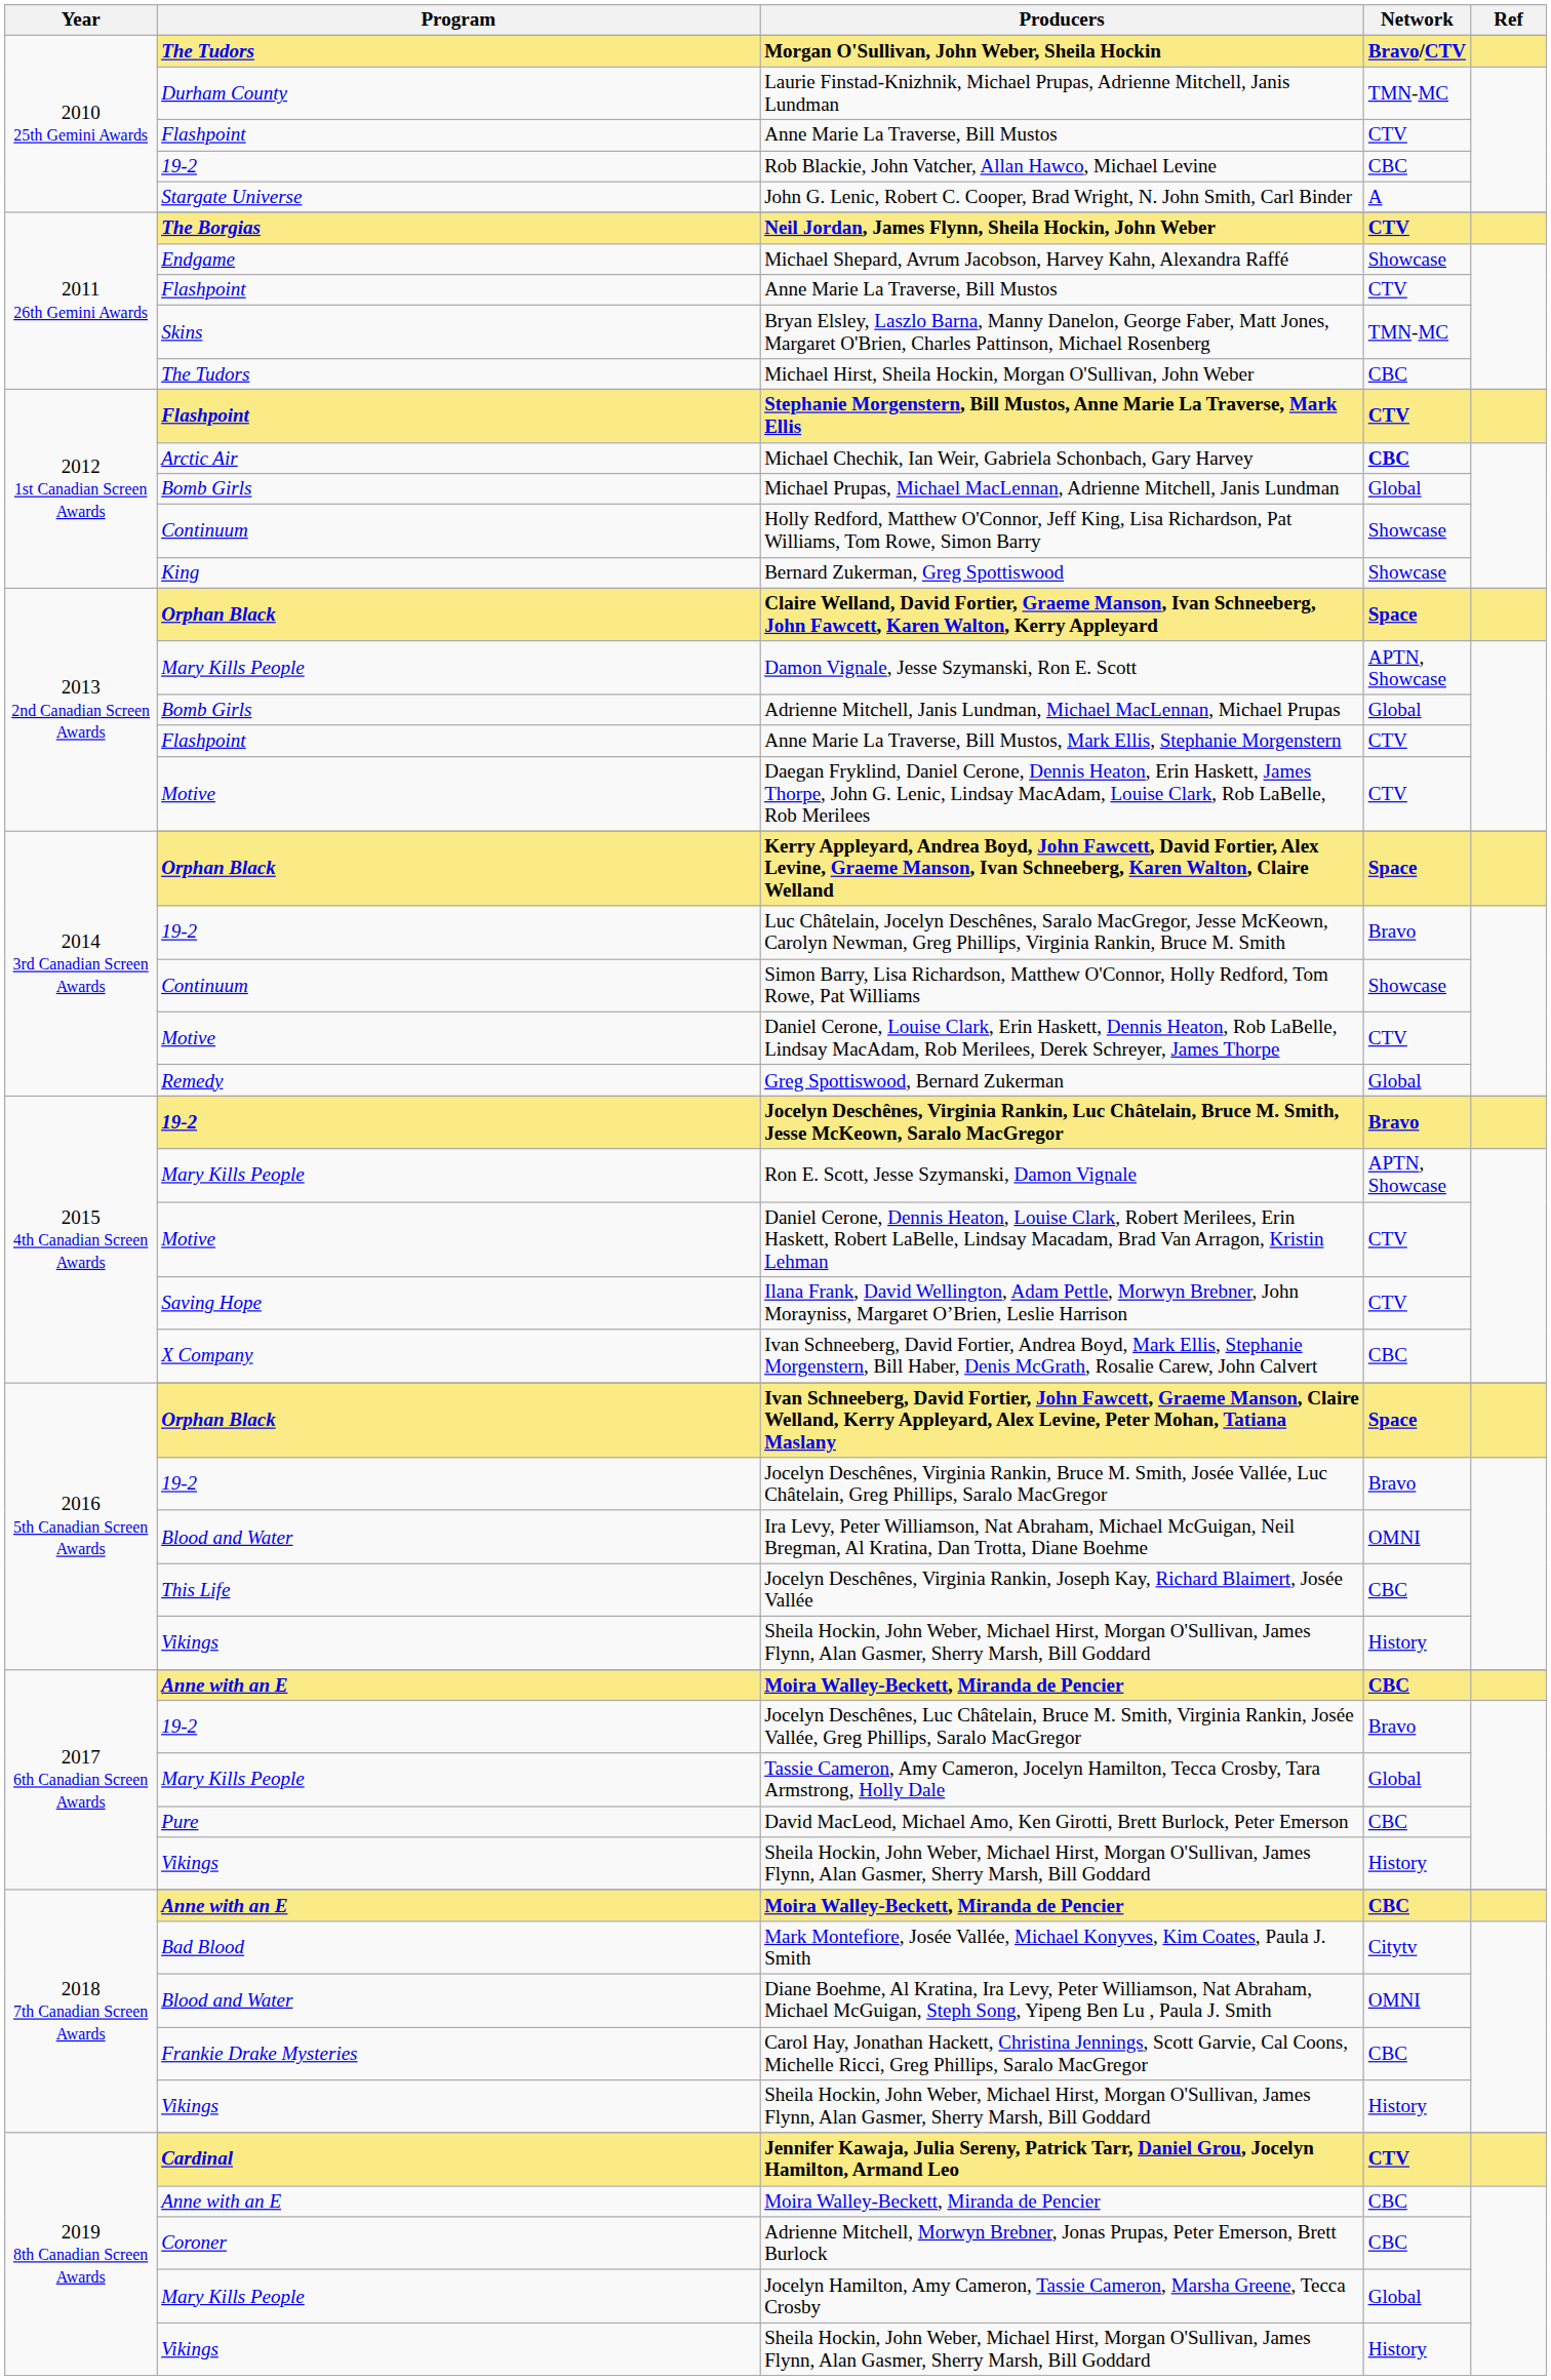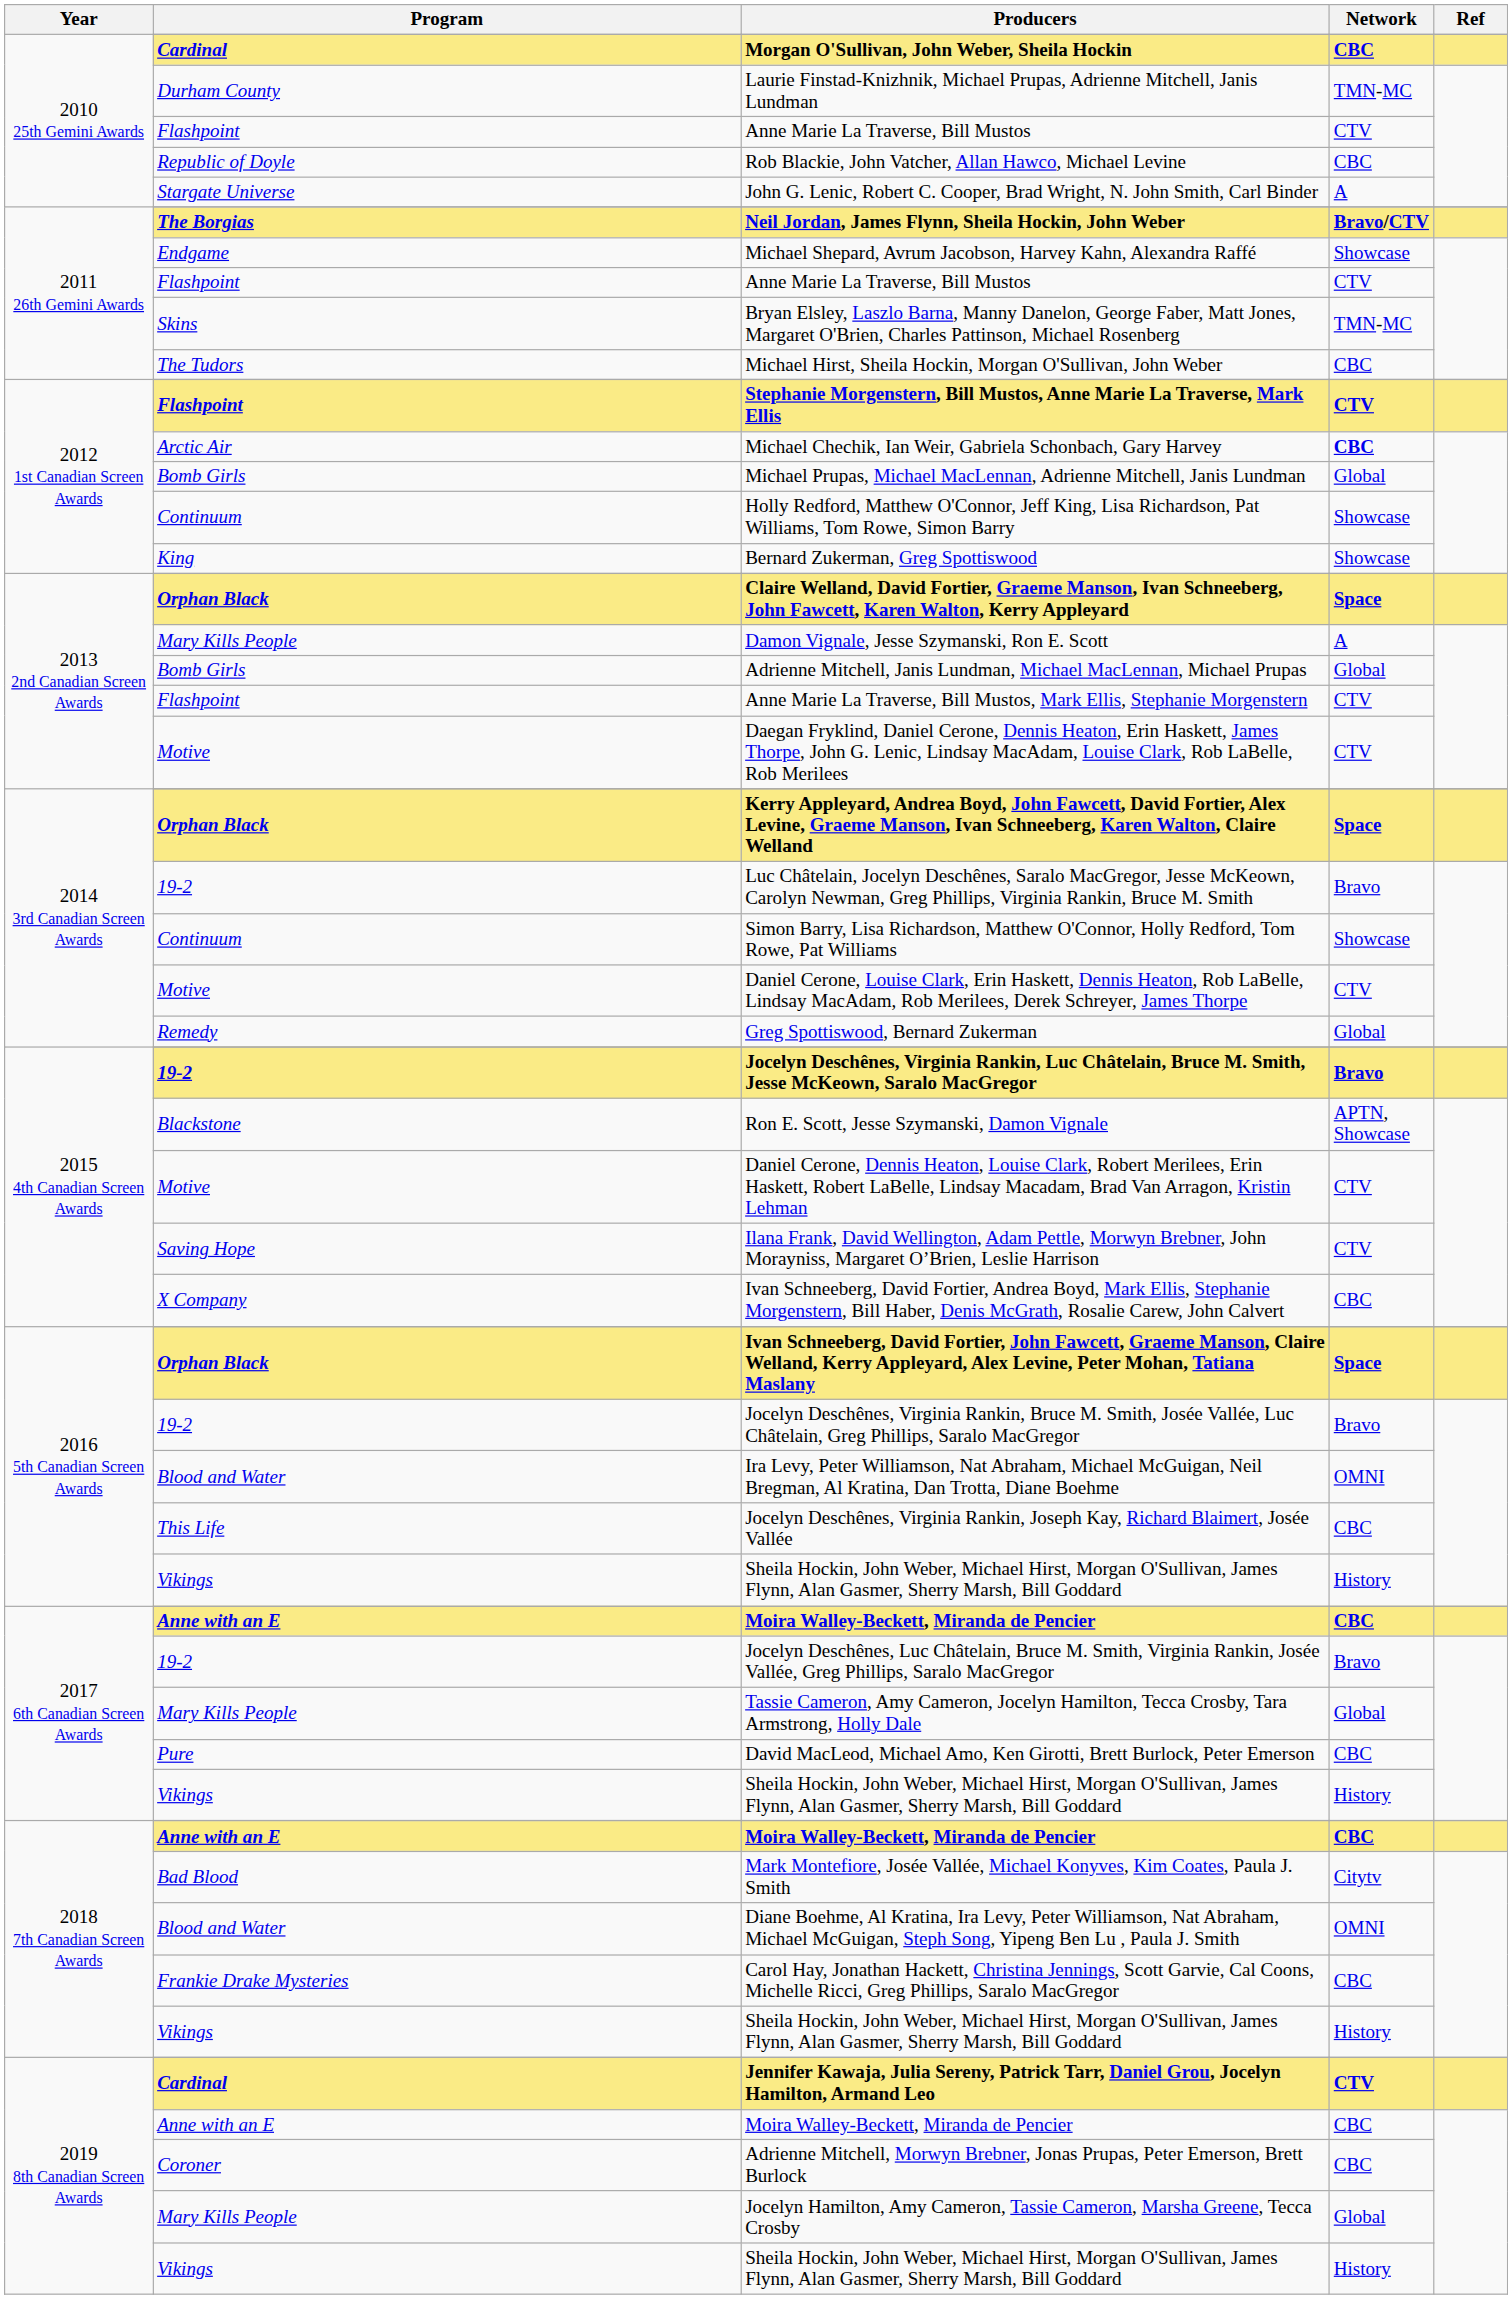Morgan O'Sullivan, John Weber, Sheila Hockin | Program: The Tudors -> Cardinal
Morgan O'Sullivan, John Weber, Sheila Hockin | Network: Bravo/CTV -> CBC
Rob Blackie, John Vatcher, Allan Hawco, Michael Levine | Program: 19-2 -> Republic of Doyle
Neil Jordan, James Flynn, Sheila Hockin, John Weber | Network: CTV -> Bravo/CTV
Damon Vignale, Jesse Szymanski, Ron E. Scott | Network: APTN, Showcase -> A
Ron E. Scott, Jesse Szymanski, Damon Vignale | Program: Mary Kills People -> Blackstone
